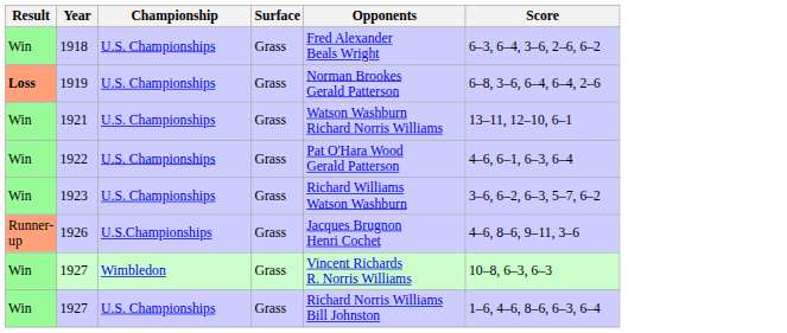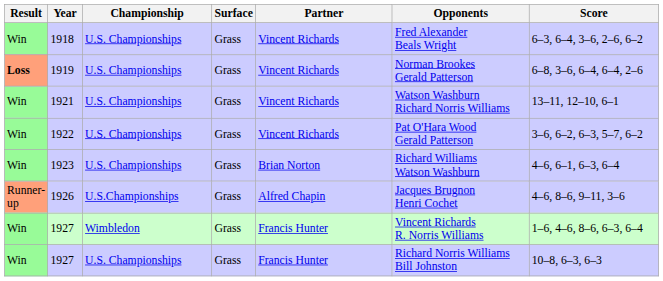+ column: Partner | Vincent Richards | Vincent Richards | Vincent Richards | Vincent Richards | Brian Norton | Alfred Chapin | Francis Hunter | Francis Hunter
1922 | Score: 4–6, 6–1, 6–3, 6–4 -> 3–6, 6–2, 6–3, 5–7, 6–2
1923 | Score: 3–6, 6–2, 6–3, 5–7, 6–2 -> 4–6, 6–1, 6–3, 6–4
1927 / Wimbledon | Score: 10–8, 6–3, 6–3 -> 1–6, 4–6, 8–6, 6–3, 6–4
1927 / U.S. Championships | Score: 1–6, 4–6, 8–6, 6–3, 6–4 -> 10–8, 6–3, 6–3
